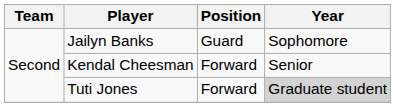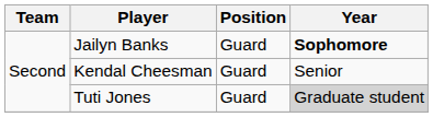Jailyn Banks | Year: normal -> bold
Kendal Cheesman | Position: Forward -> Guard
Tuti Jones | Position: Forward -> Guard
